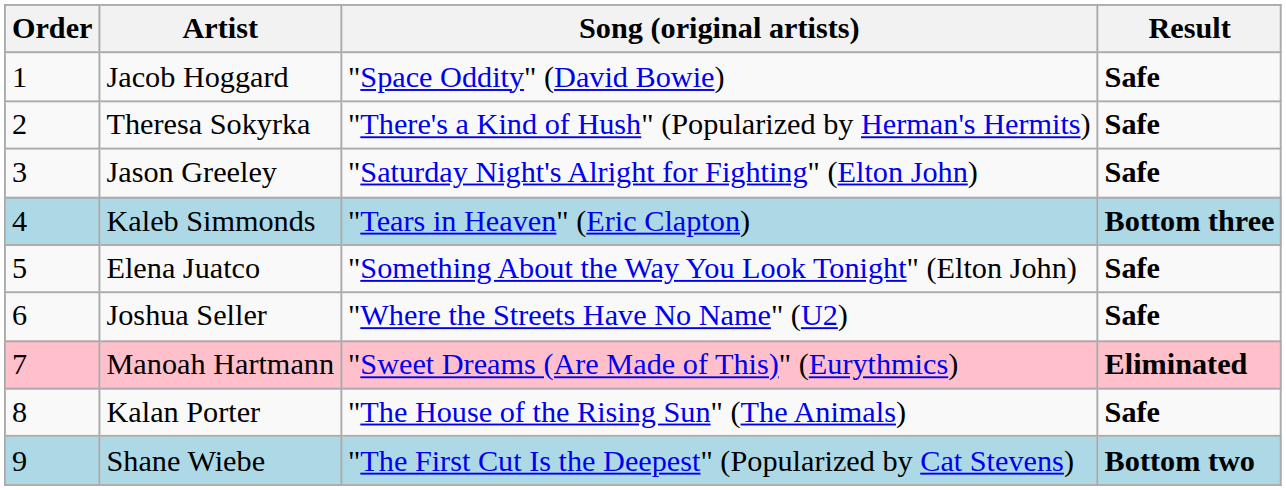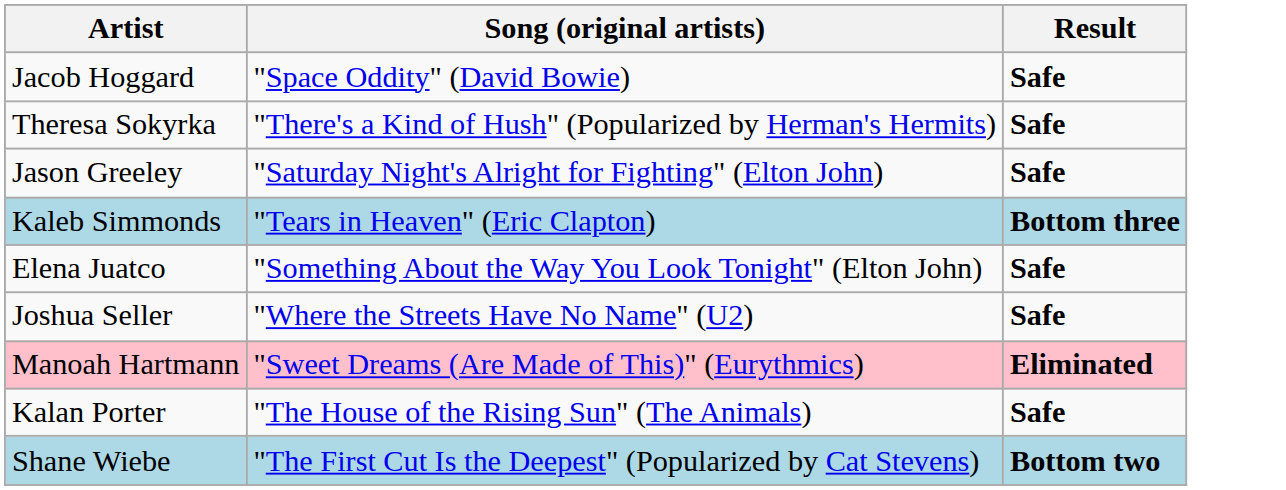- column: Order | 1 | 2 | 3 | 4 | 5 | 6 | 7 | 8 | 9
